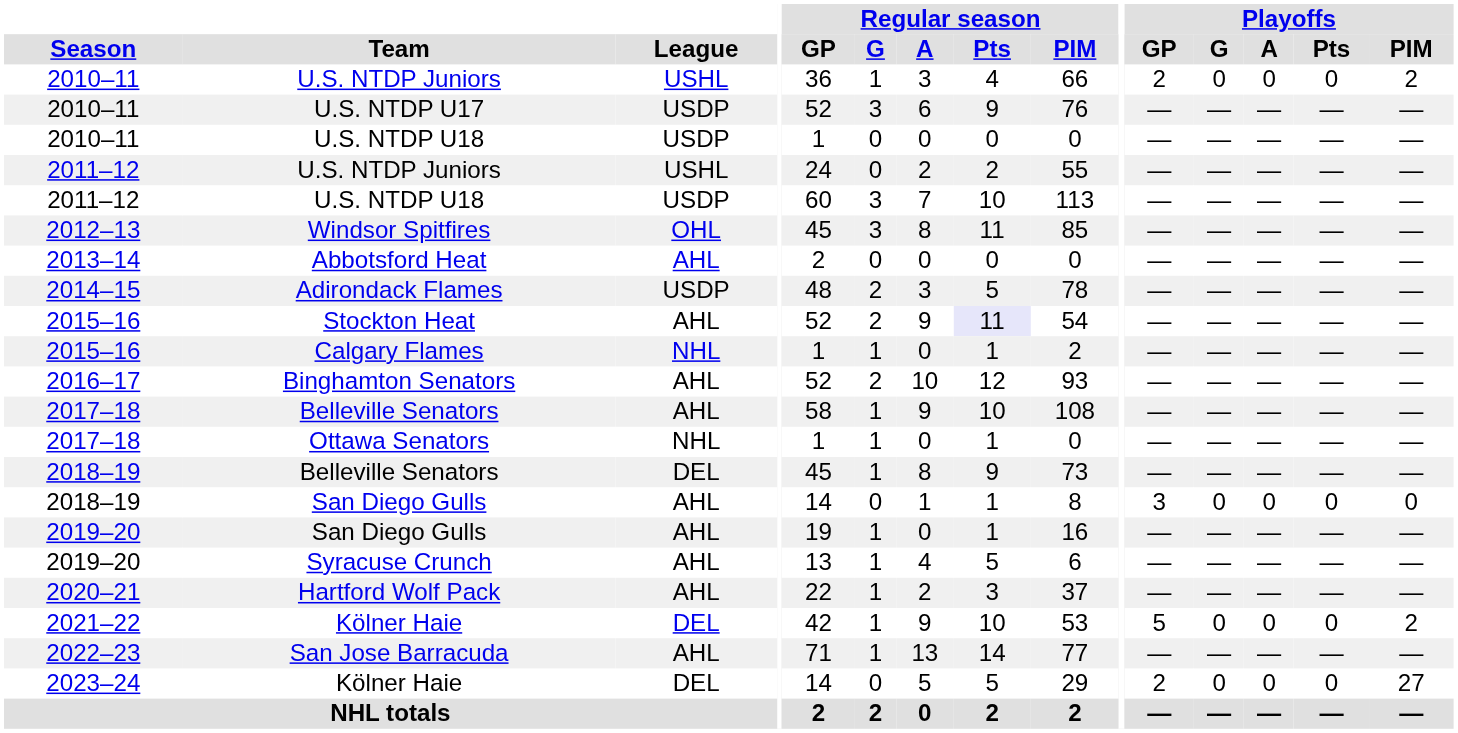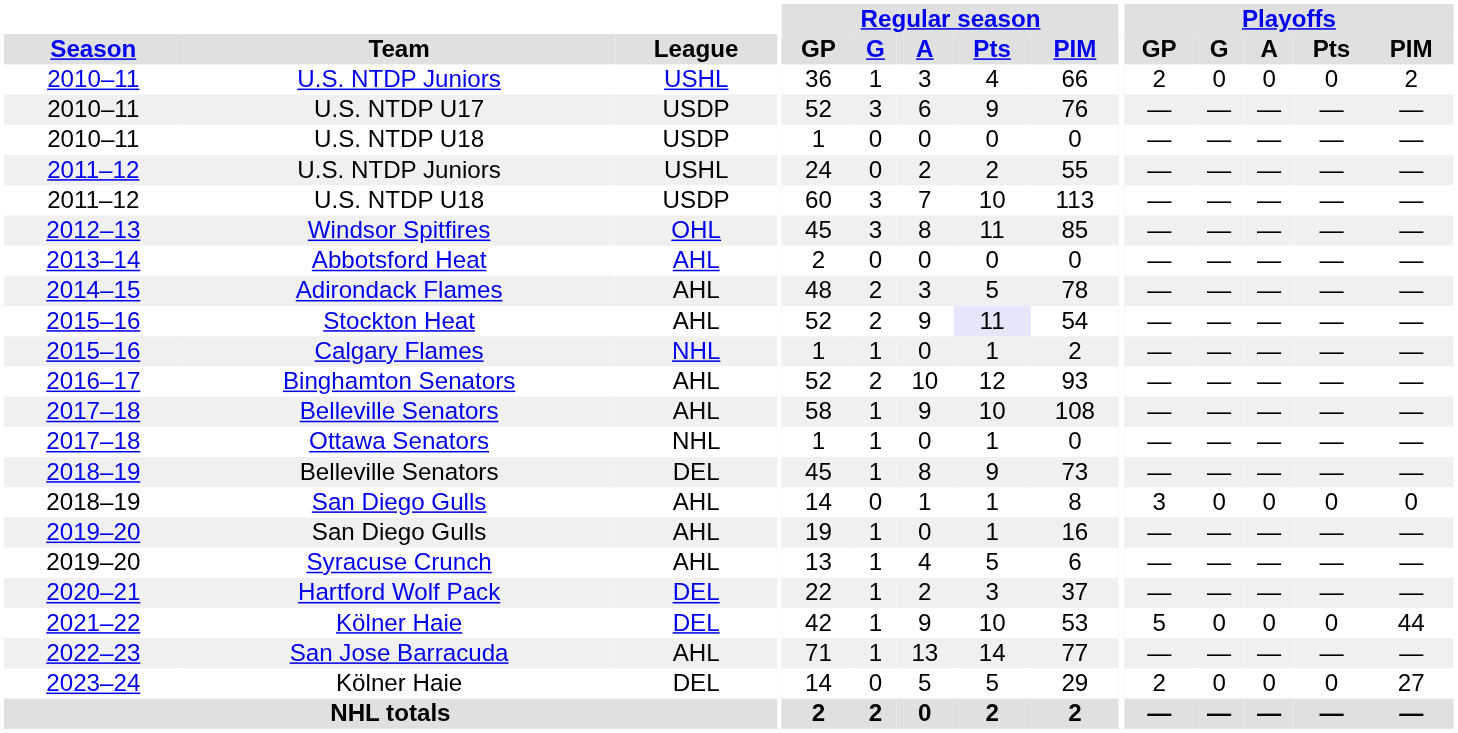Adirondack Flames | League: USDP -> AHL
Hartford Wolf Pack | League: AHL -> DEL
2021–22 / Kölner Haie | Playoffs / PIM: 2 -> 44
